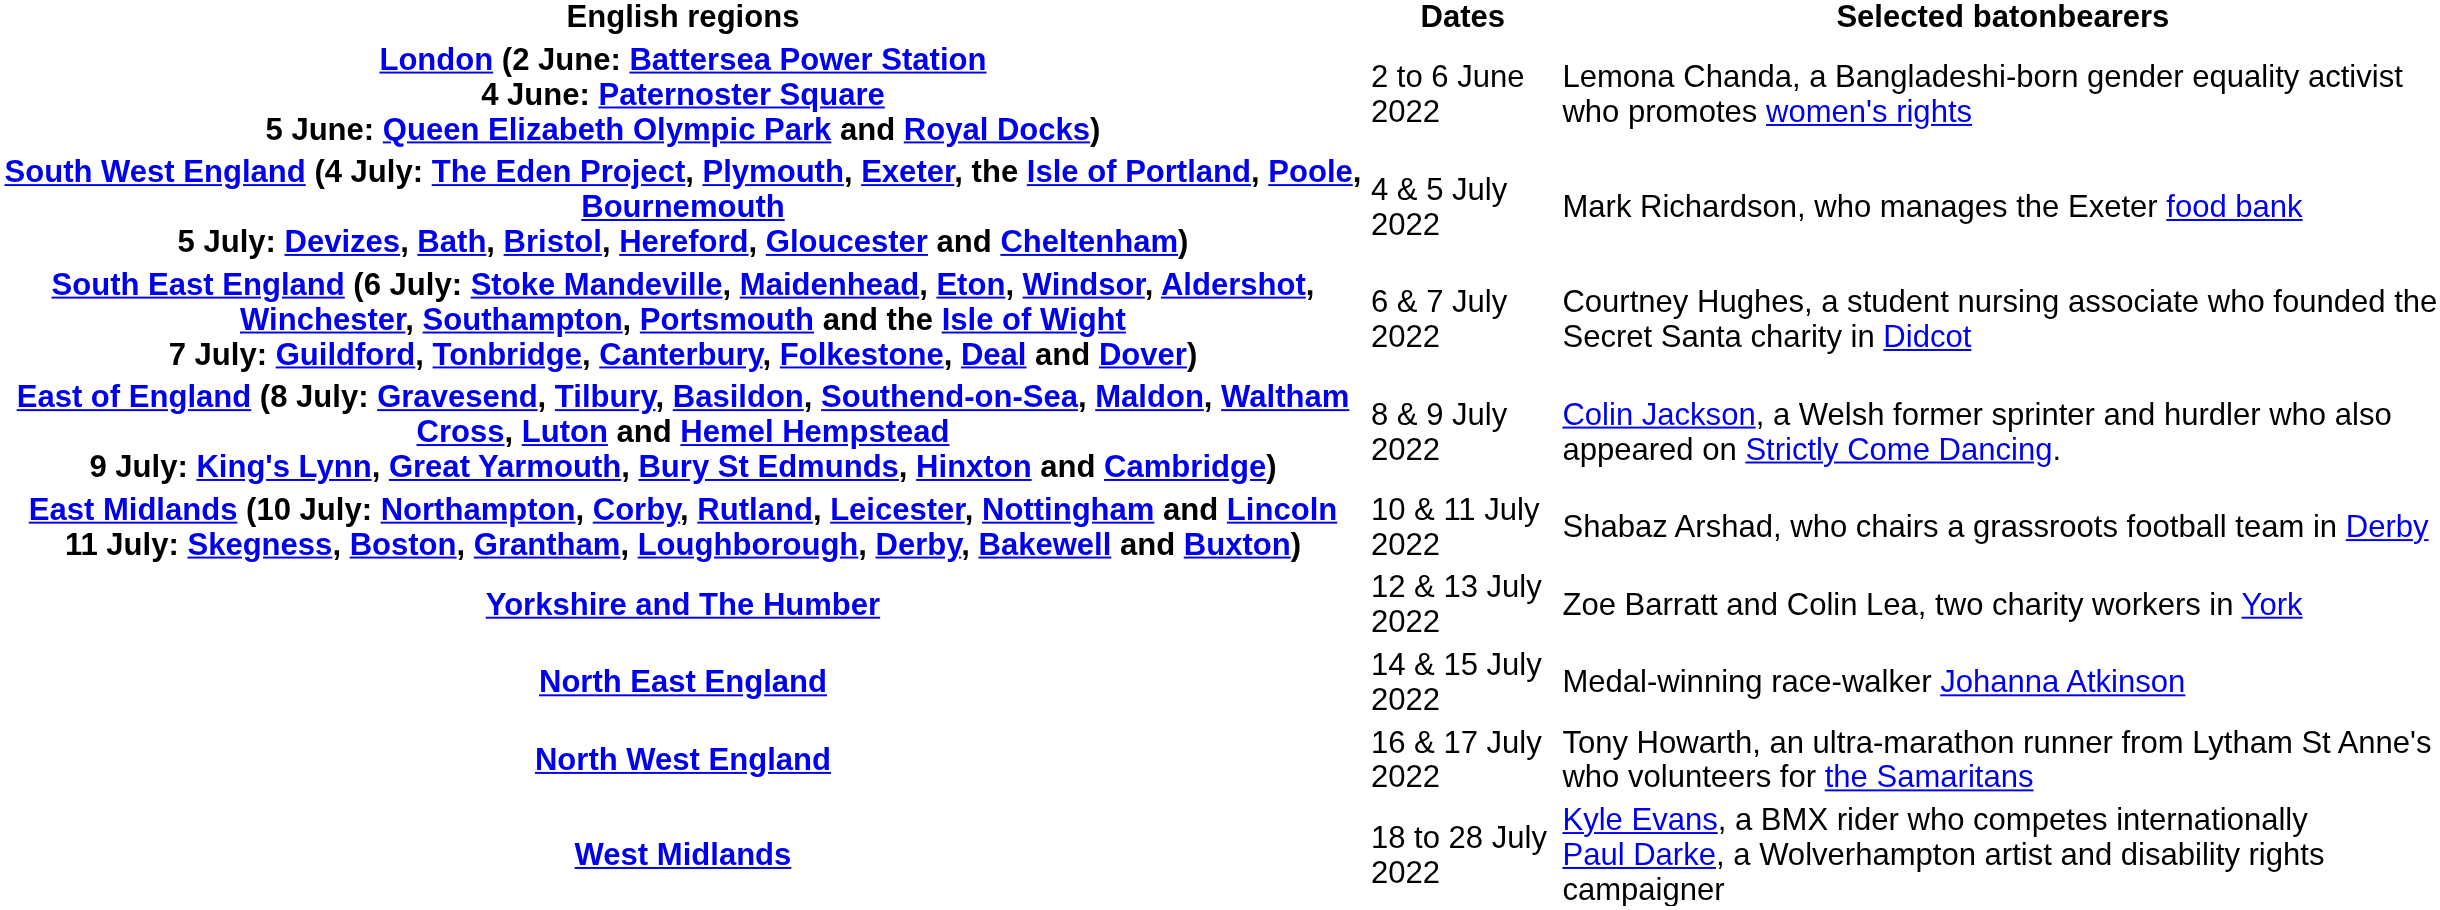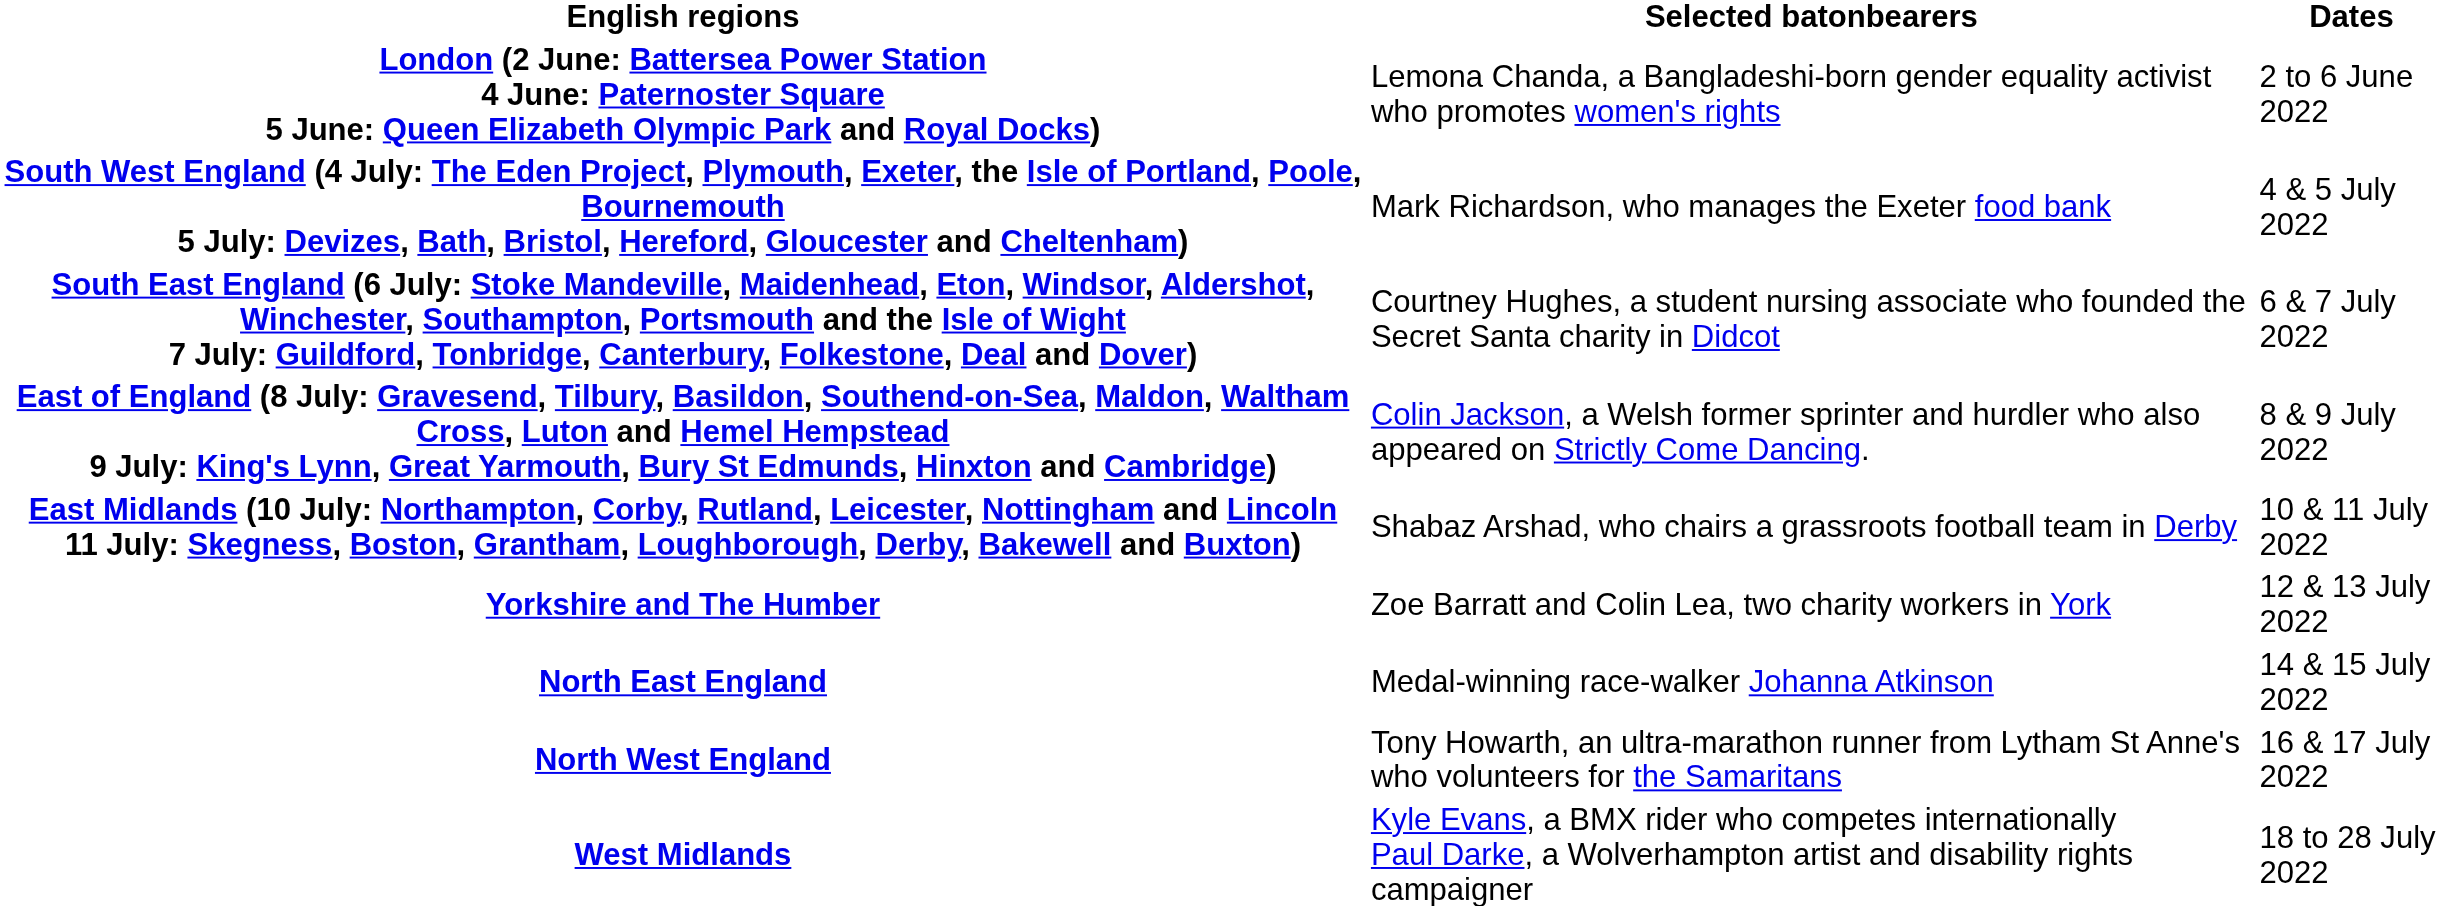columns swapped: Dates <-> Selected batonbearers
